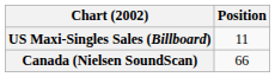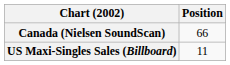rows swapped: Canada (Nielsen SoundScan) <-> US Maxi-Singles Sales (Billboard)
